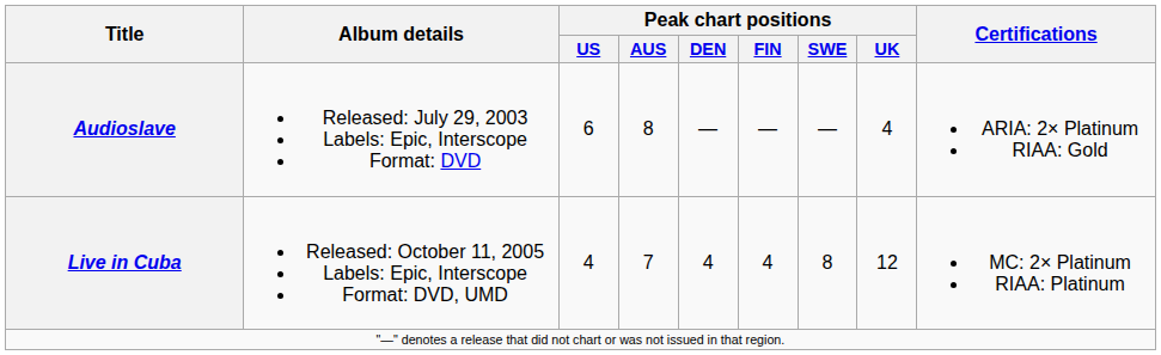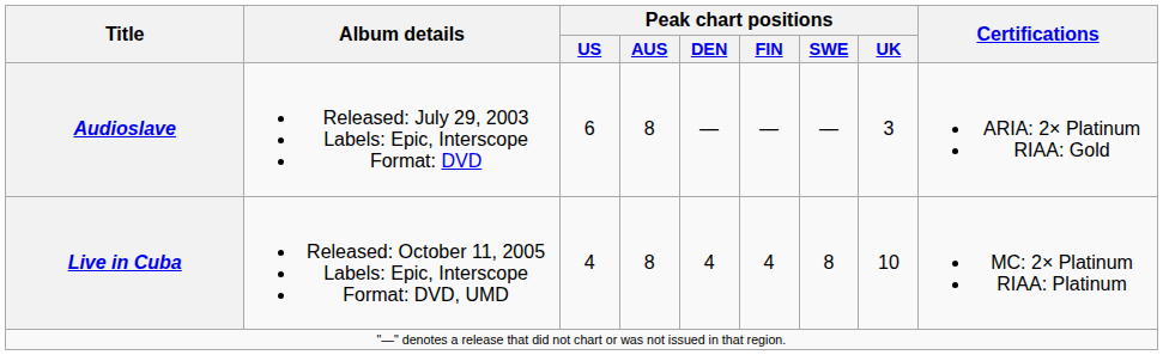Audioslave | Peak chart positions / UK: 4 -> 3
Live in Cuba | Peak chart positions / AUS: 7 -> 8
Live in Cuba | Peak chart positions / UK: 12 -> 10
